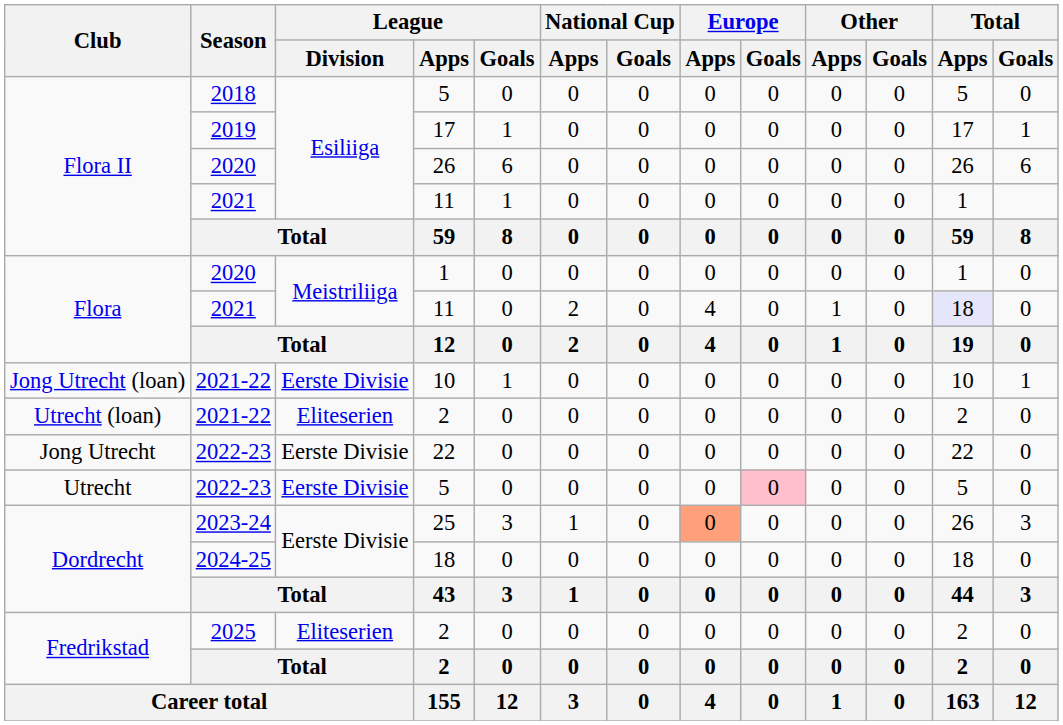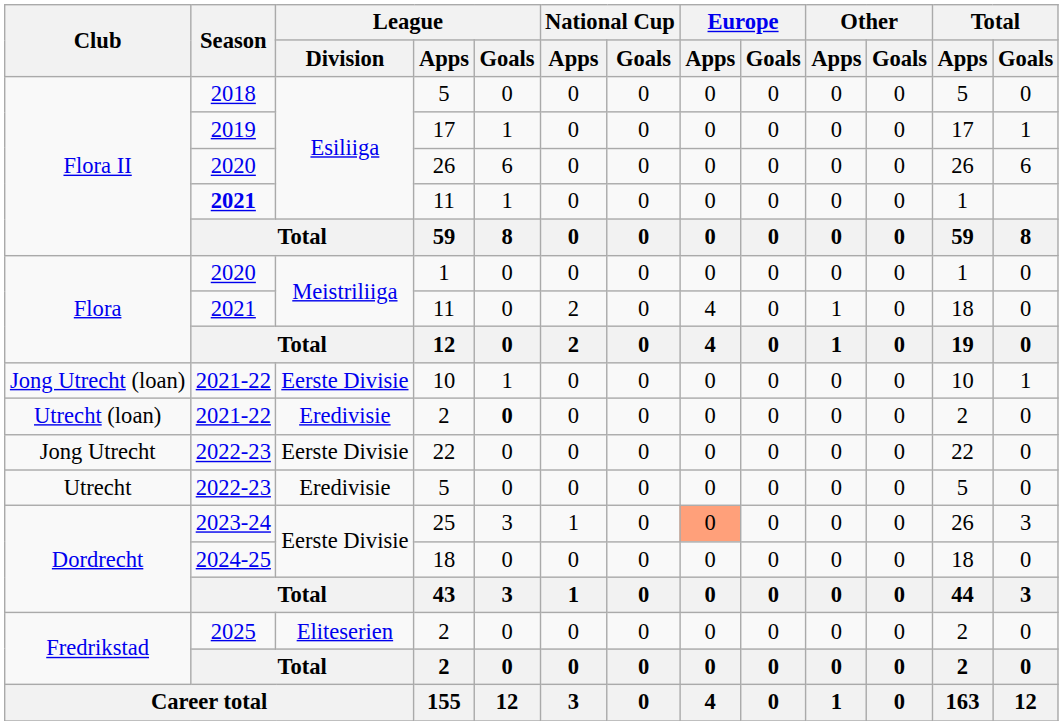Flora II / 11 | Season: normal -> bold
Flora / 11 | Total / Apps: lavender background -> no background
Utrecht (loan) / 2 | League / Division: Eliteserien -> Eredivisie
Utrecht (loan) / 2 | League / Goals: normal -> bold
Utrecht / 5 | League / Division: Eerste Divisie -> Eredivisie
Utrecht / 5 | Europe / Goals: pink background -> no background
